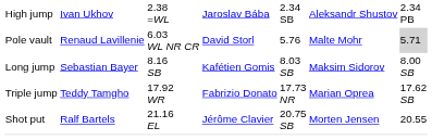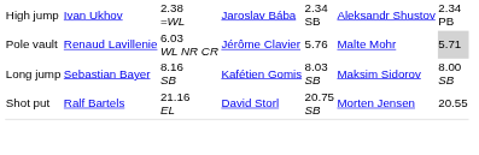Pole vault | column 4: David Storl -> Jérôme Clavier
- row: Triple jump | Teddy Tamgho | 17.92 WR | Fabrizio Donato | 17.73 NR | Marian Oprea | 17.62 SB
Shot put | column 4: Jérôme Clavier -> David Storl
